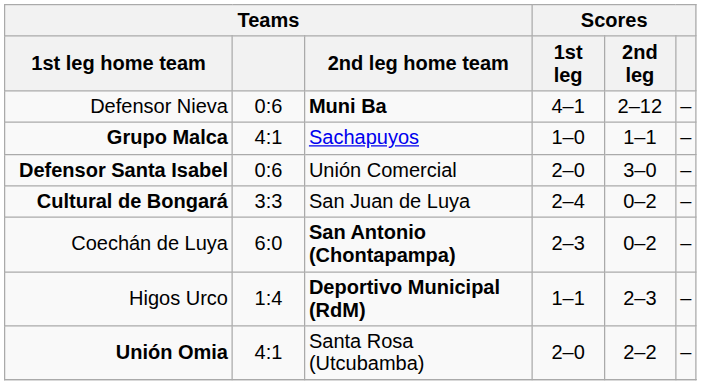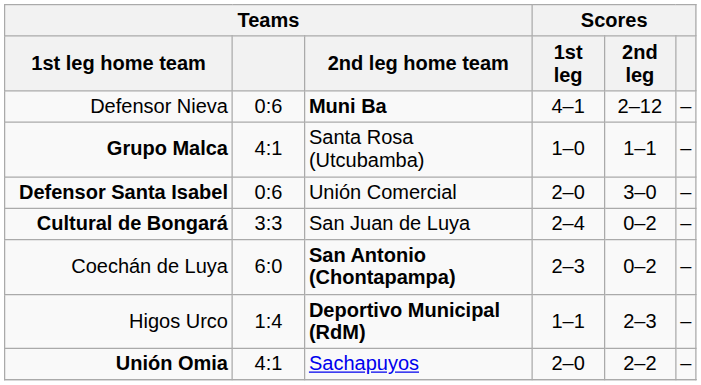Grupo Malca | Teams / 2nd leg home team: Sachapuyos -> Santa Rosa (Utcubamba)
Unión Omia | Teams / 2nd leg home team: Santa Rosa (Utcubamba) -> Sachapuyos
